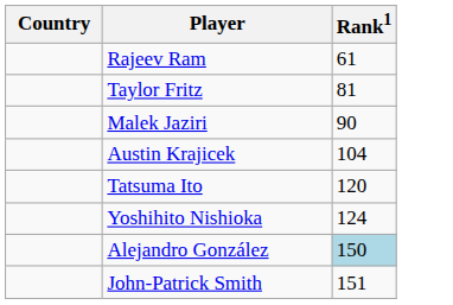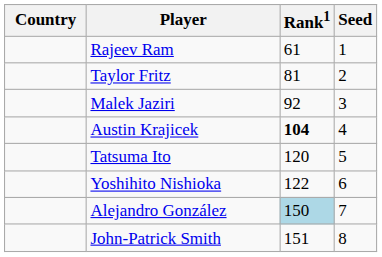+ column: Seed | 1 | 2 | 3 | 4 | 5 | 6 | 7 | 8
Malek Jaziri | Rank1: 90 -> 92
Austin Krajicek | Rank1: normal -> bold
Yoshihito Nishioka | Rank1: 124 -> 122
